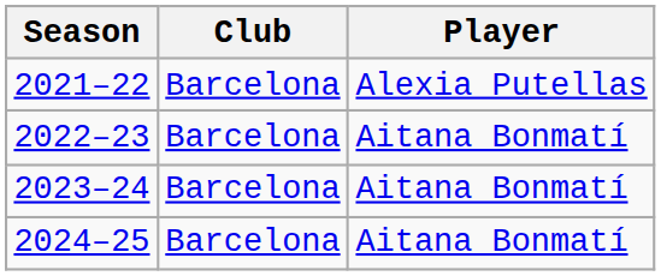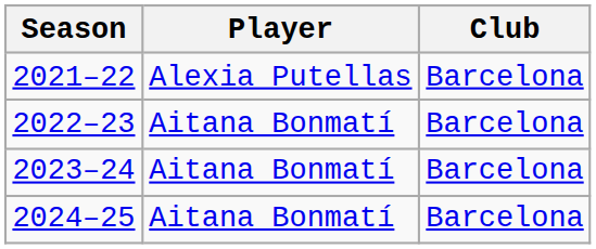columns swapped: Player <-> Club
